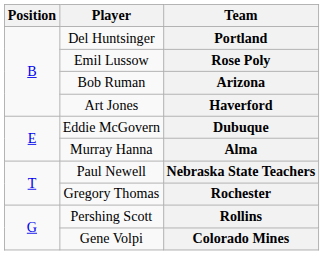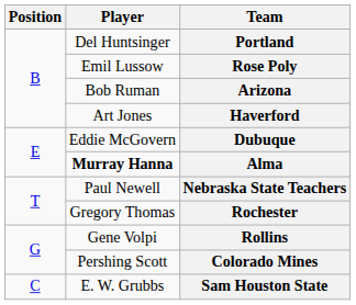Alma | Player: normal -> bold
Rollins | Player: Pershing Scott -> Gene Volpi
Colorado Mines | Player: Gene Volpi -> Pershing Scott
+ row: C | E. W. Grubbs | Sam Houston State
